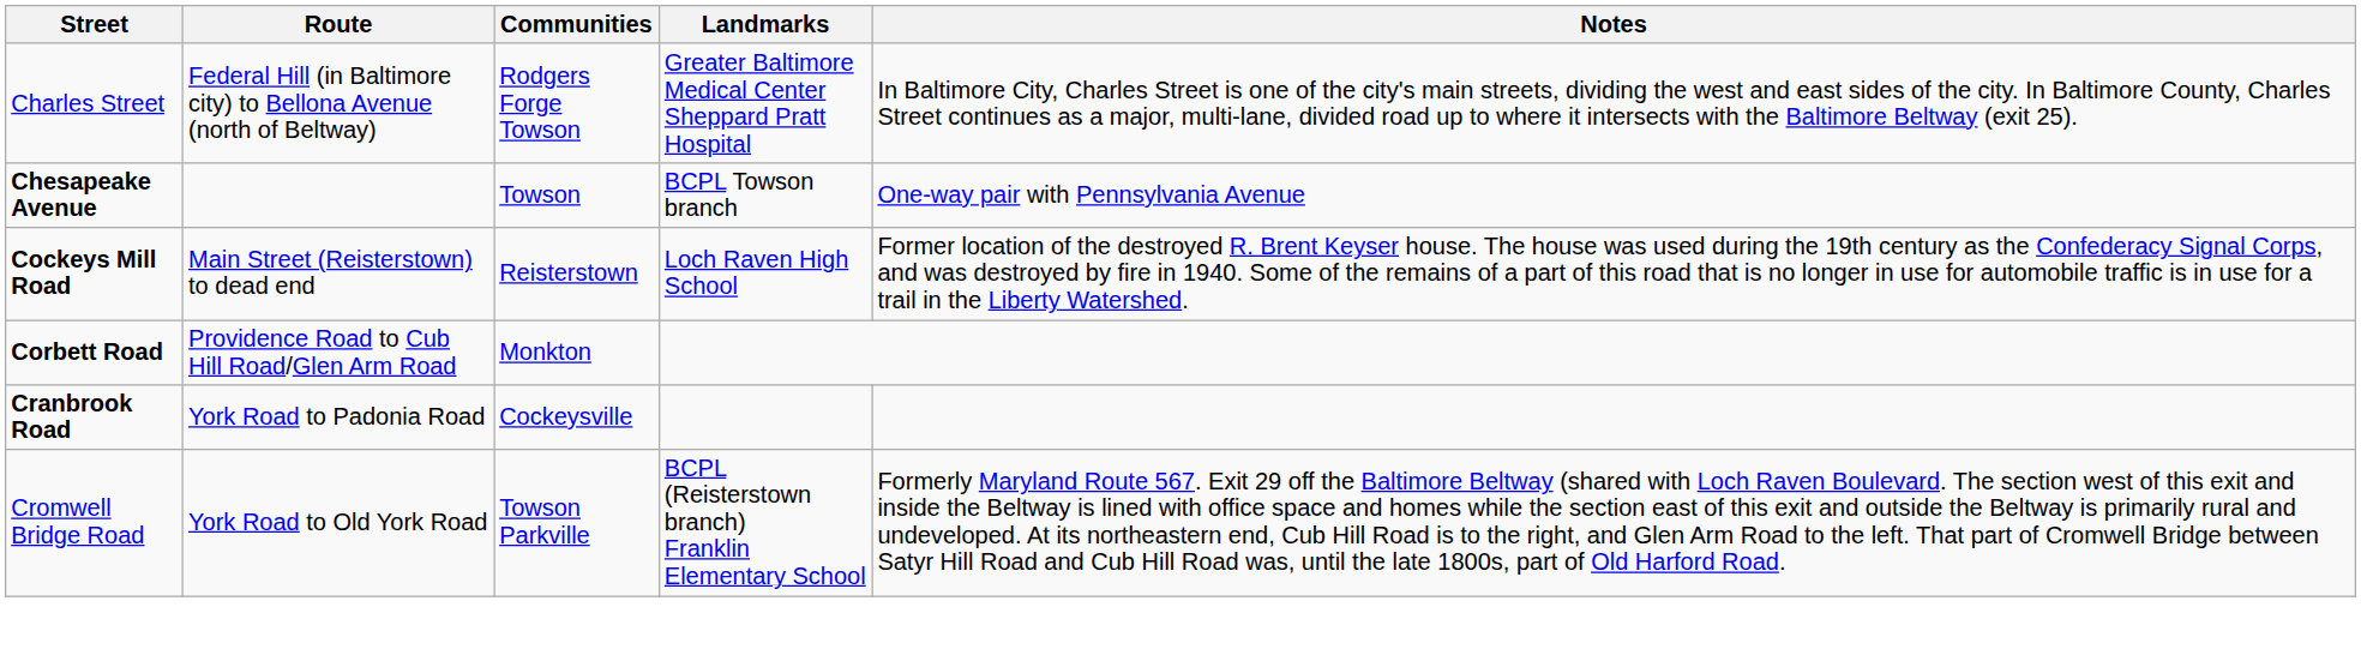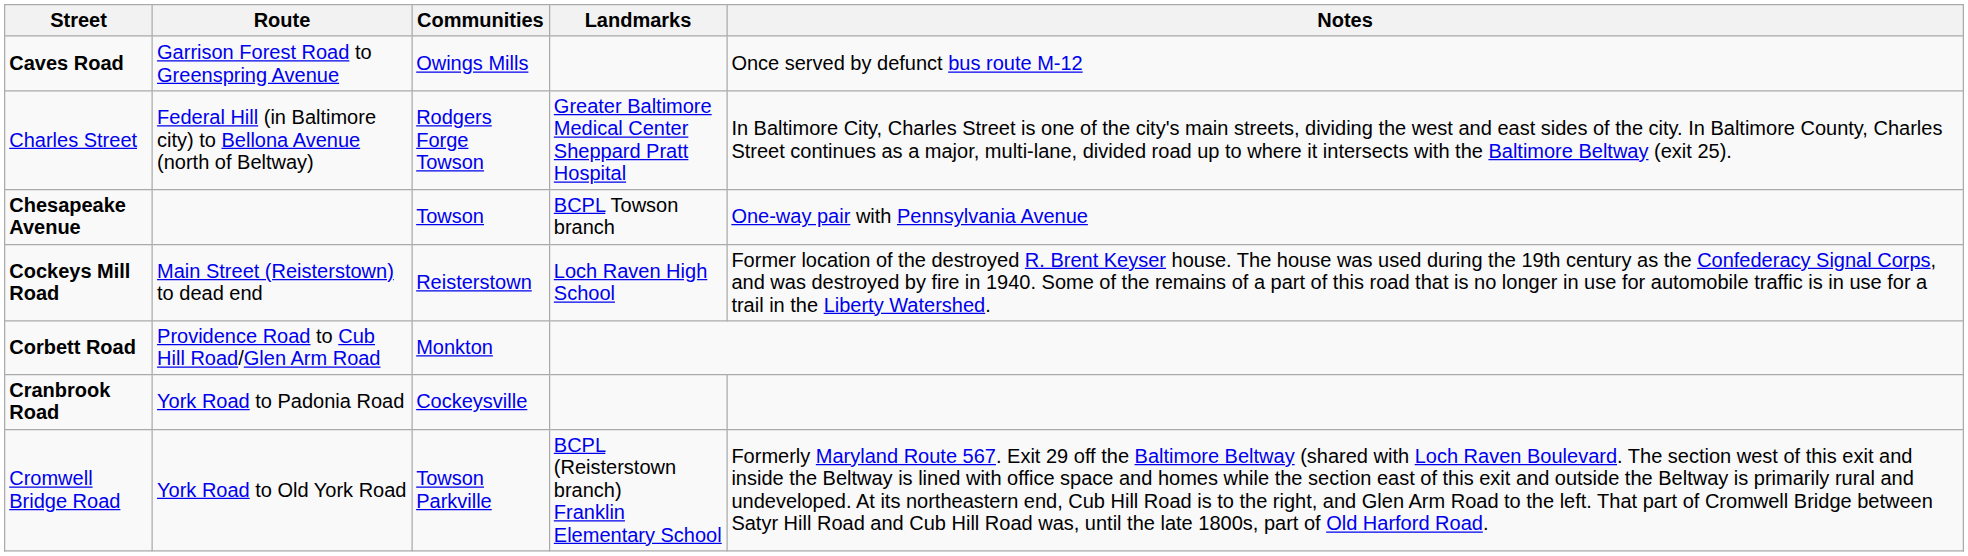+ row: Caves Road | Garrison Forest Road to Greenspring Avenue | Owings Mills | Once served by defunct bus route M-12
